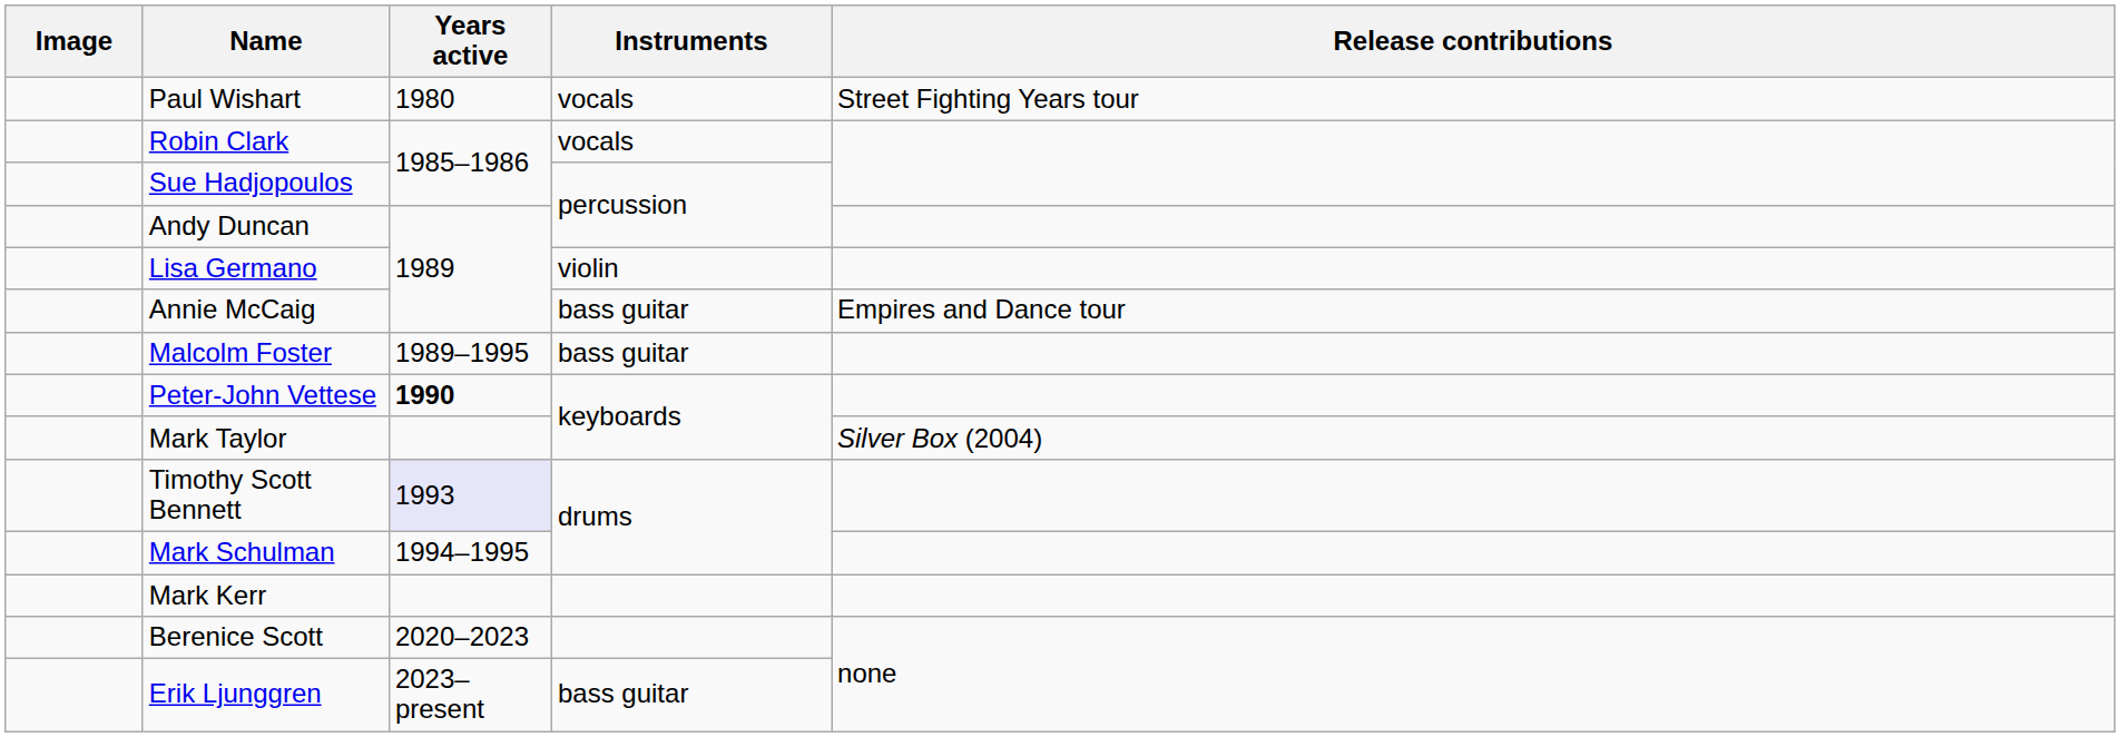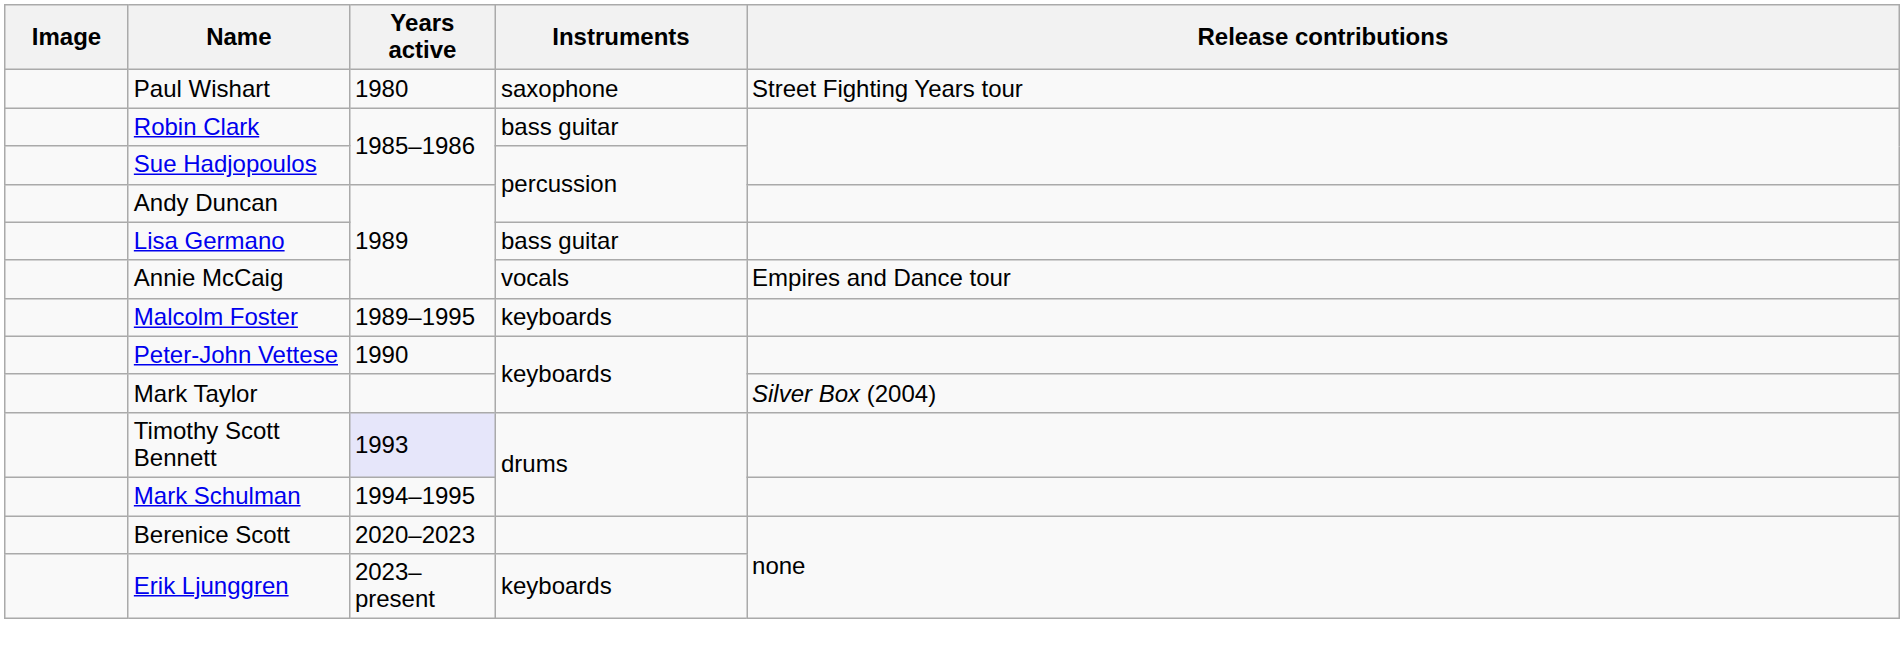Paul Wishart | Instruments: vocals -> saxophone
Robin Clark | Instruments: vocals -> bass guitar
Lisa Germano | Instruments: violin -> bass guitar
Annie McCaig | Instruments: bass guitar -> vocals
Malcolm Foster | Instruments: bass guitar -> keyboards
Peter-John Vettese | Years active: bold -> normal
- row: Mark Kerr
Erik Ljunggren | Instruments: bass guitar -> keyboards
